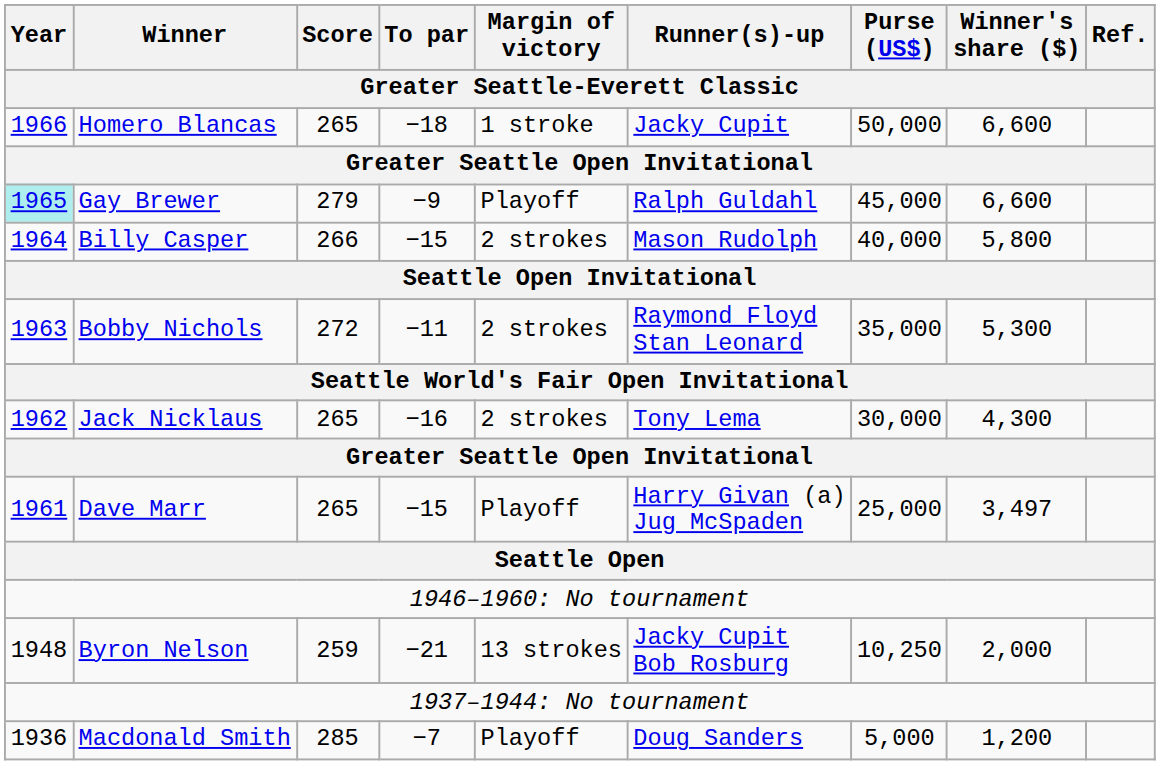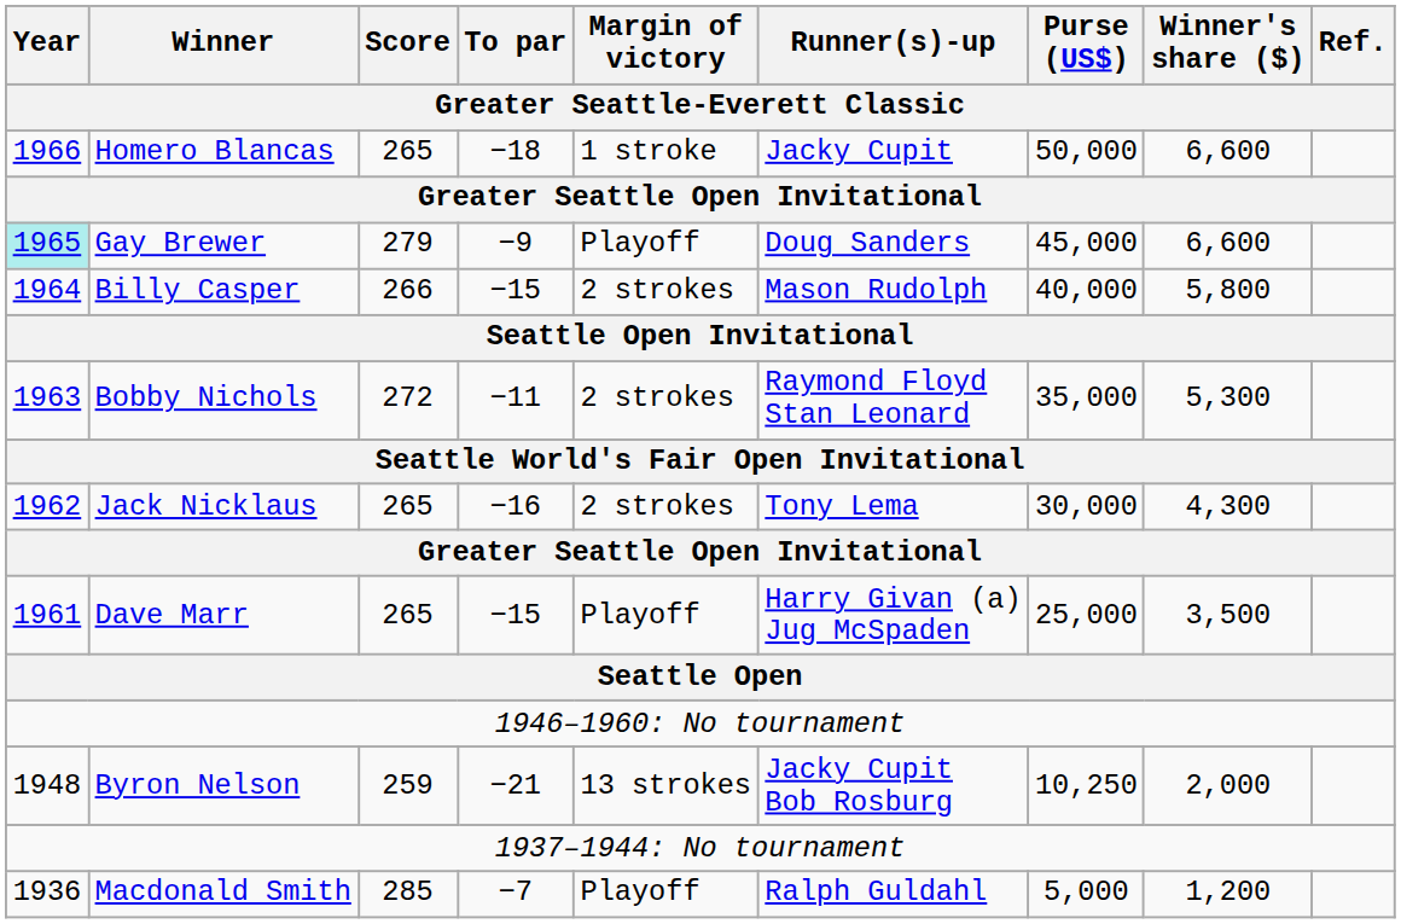Gay Brewer | Runner(s)-up: Ralph Guldahl -> Doug Sanders
Dave Marr | Winner's share ($): 3,497 -> 3,500
Macdonald Smith | Runner(s)-up: Doug Sanders -> Ralph Guldahl
